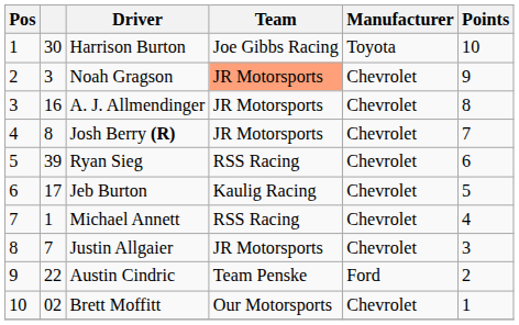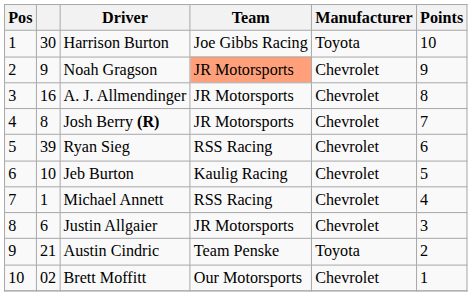Noah Gragson | column 2: 3 -> 9
Jeb Burton | column 2: 17 -> 10
Justin Allgaier | column 2: 7 -> 6
Austin Cindric | column 2: 22 -> 21
Austin Cindric | Manufacturer: Ford -> Toyota
